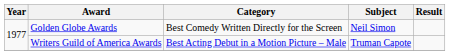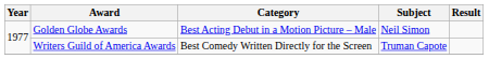Golden Globe Awards | Category: Best Comedy Written Directly for the Screen -> Best Acting Debut in a Motion Picture – Male
Writers Guild of America Awards | Category: Best Acting Debut in a Motion Picture – Male -> Best Comedy Written Directly for the Screen
